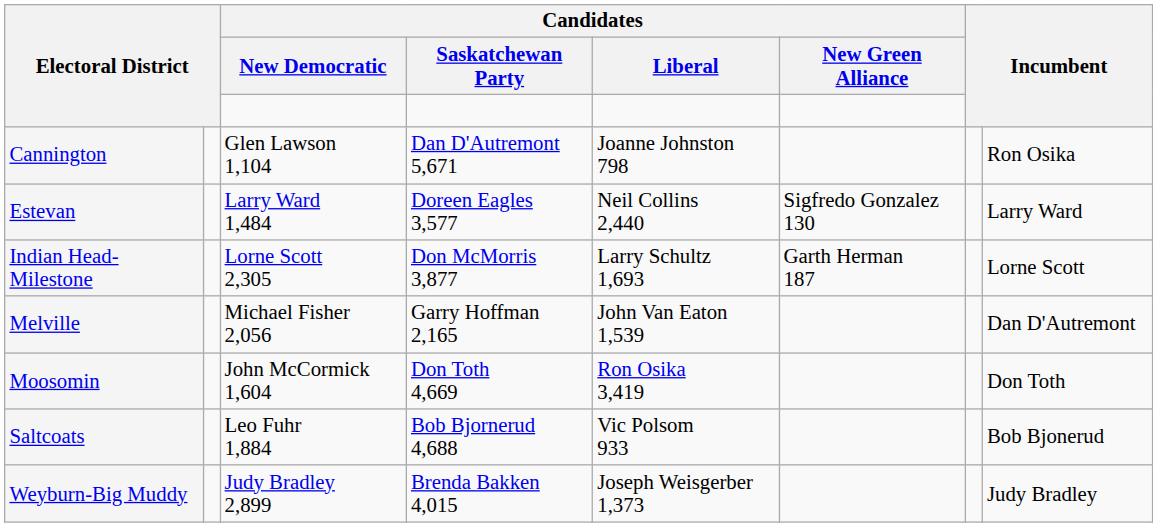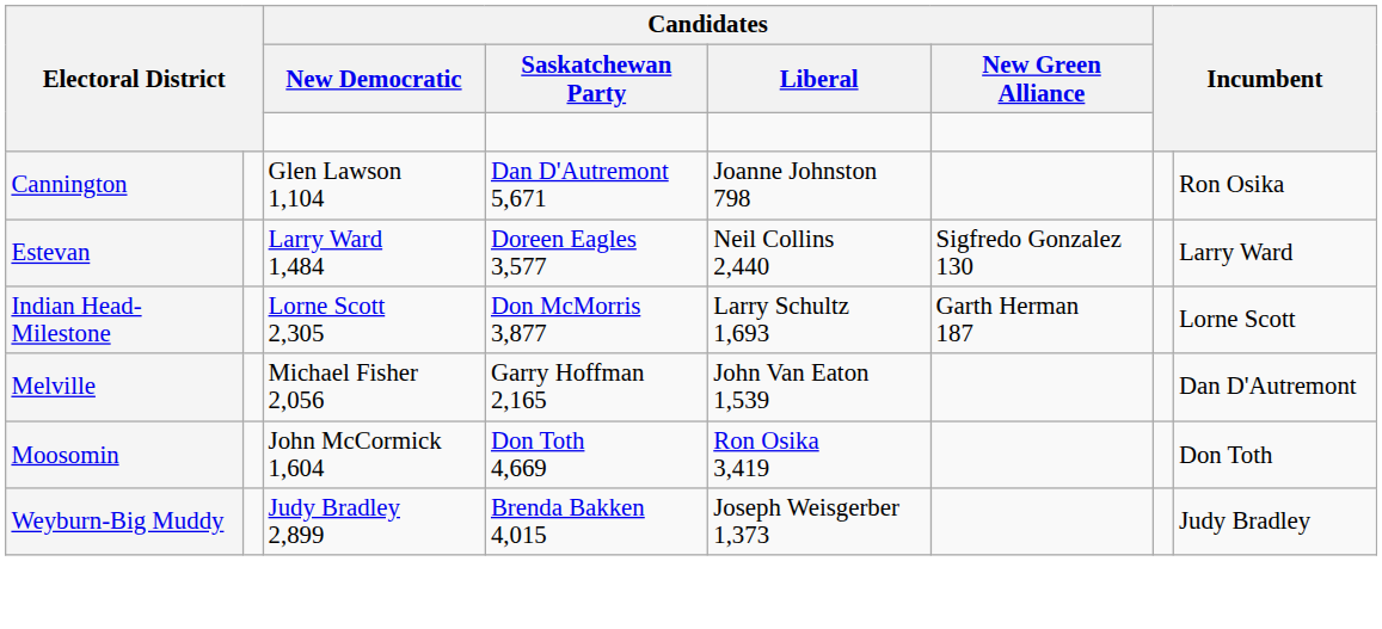- row: Saltcoats | Leo Fuhr 1,884 | Bob Bjornerud 4,688 | Vic Polsom 933 | Bob Bjonerud
